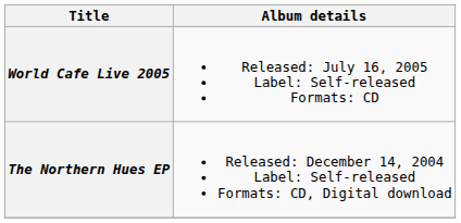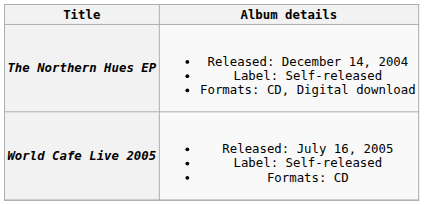rows swapped: The Northern Hues EP <-> World Cafe Live 2005
